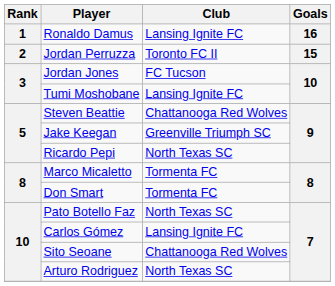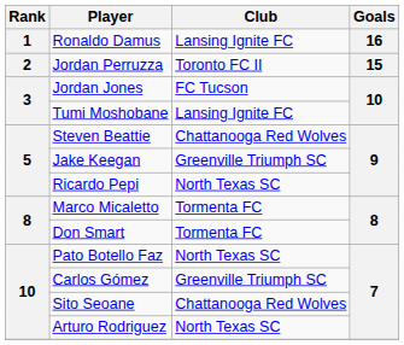Carlos Gómez | Club: Lansing Ignite FC -> Greenville Triumph SC
